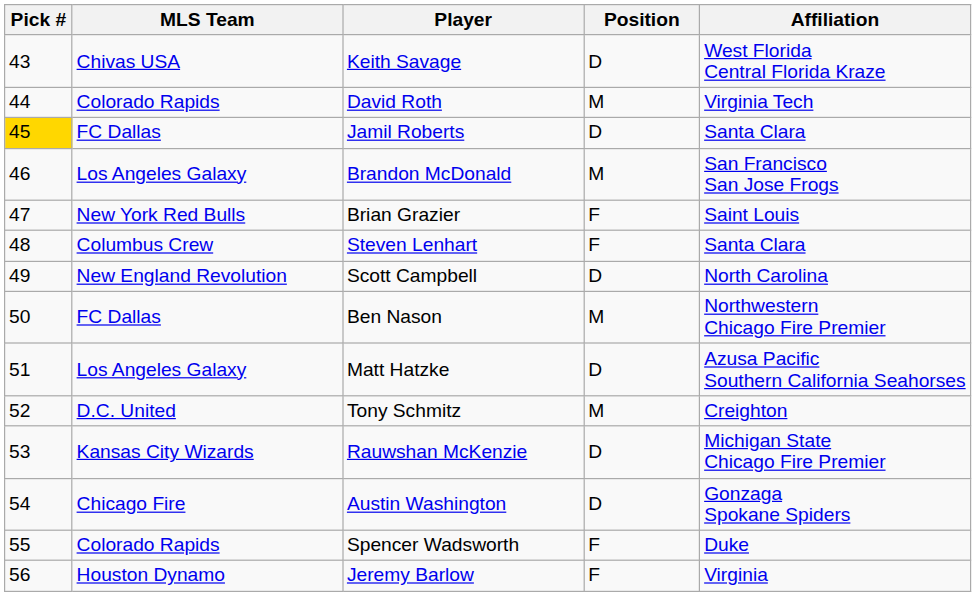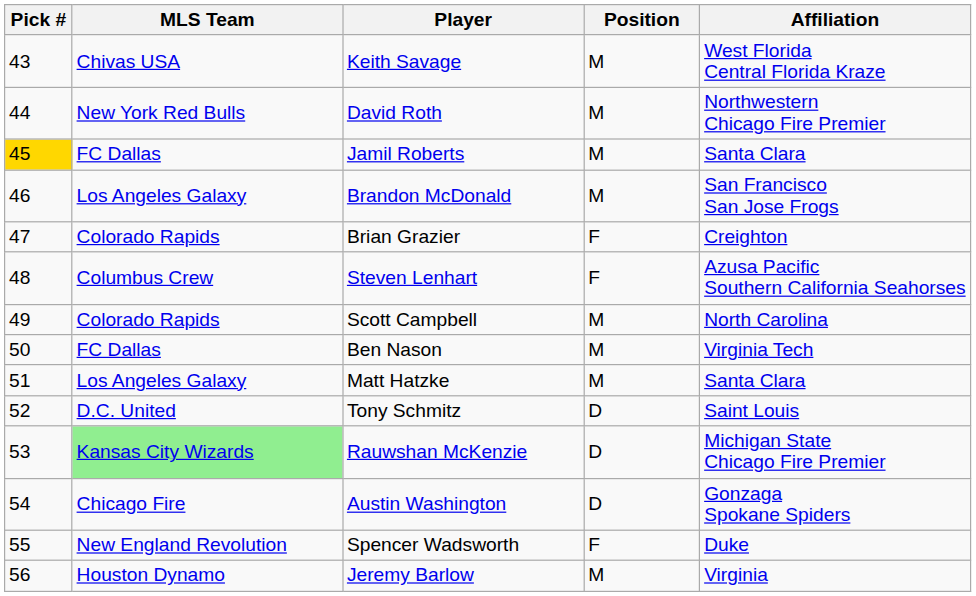Keith Savage | Position: D -> M
David Roth | MLS Team: Colorado Rapids -> New York Red Bulls
David Roth | Affiliation: Virginia Tech -> Northwestern Chicago Fire Premier
Jamil Roberts | Position: D -> M
Brian Grazier | MLS Team: New York Red Bulls -> Colorado Rapids
Brian Grazier | Affiliation: Saint Louis -> Creighton
Steven Lenhart | Affiliation: Santa Clara -> Azusa Pacific Southern California Seahorses
Scott Campbell | MLS Team: New England Revolution -> Colorado Rapids
Scott Campbell | Position: D -> M
Ben Nason | Affiliation: Northwestern Chicago Fire Premier -> Virginia Tech
Matt Hatzke | Position: D -> M
Matt Hatzke | Affiliation: Azusa Pacific Southern California Seahorses -> Santa Clara
Tony Schmitz | Position: M -> D
Tony Schmitz | Affiliation: Creighton -> Saint Louis
Rauwshan McKenzie | MLS Team: no background -> lightgreen background
Spencer Wadsworth | MLS Team: Colorado Rapids -> New England Revolution
Jeremy Barlow | Position: F -> M
